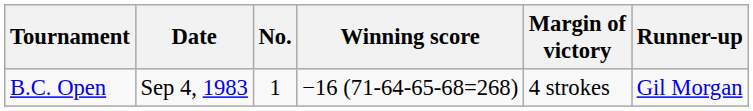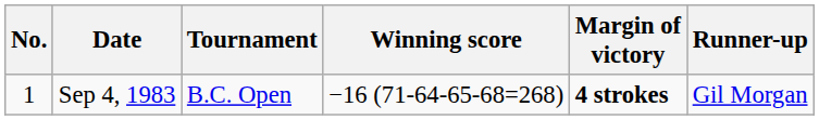columns swapped: No. <-> Tournament
Sep 4, 1983 | Margin of victory: normal -> bold
